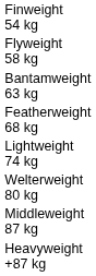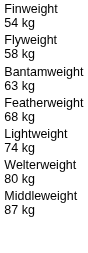- row: Heavyweight +87 kg
